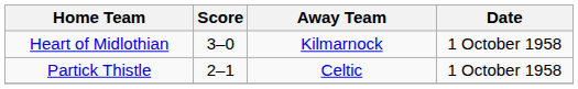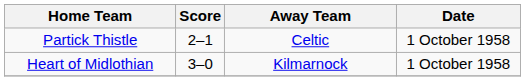rows swapped: Heart of Midlothian <-> Partick Thistle
